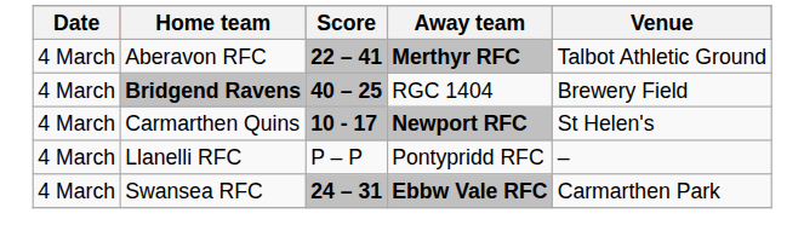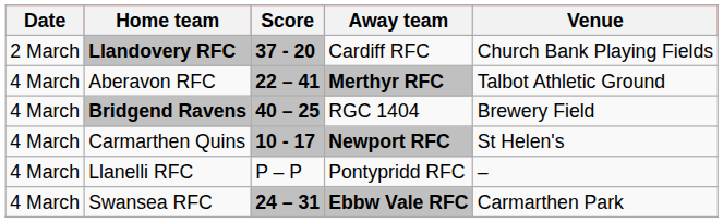+ row: 2 March | Llandovery RFC | 37 - 20 | Cardiff RFC | Church Bank Playing Fields
